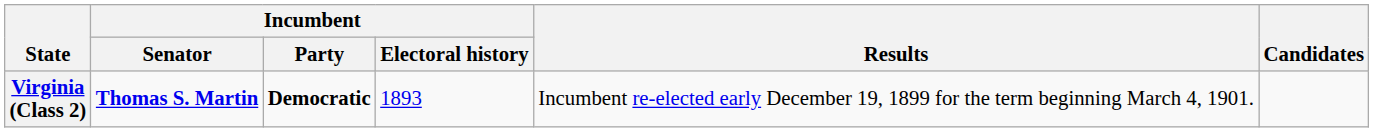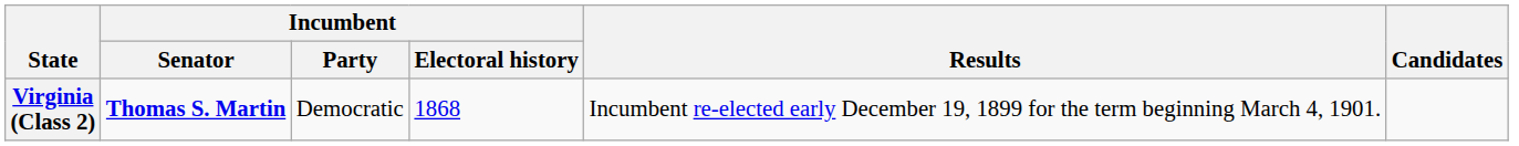Virginia (Class 2) | Incumbent / Party: bold -> normal
Virginia (Class 2) | Incumbent / Electoral history: 1893 -> 1868
